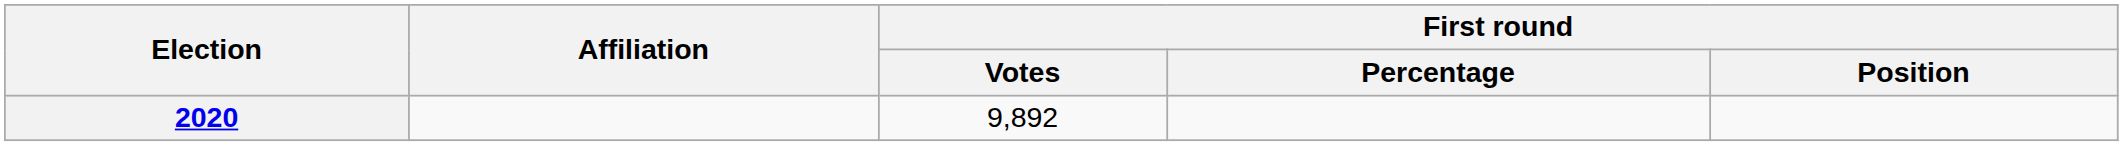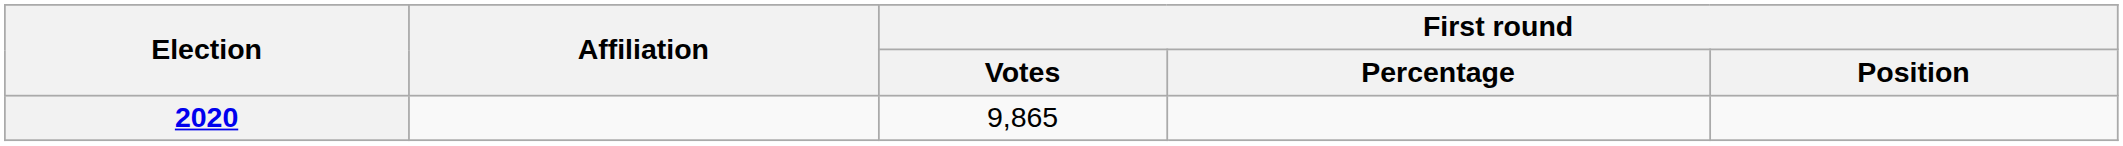2020 | First round / Votes: 9,892 -> 9,865
